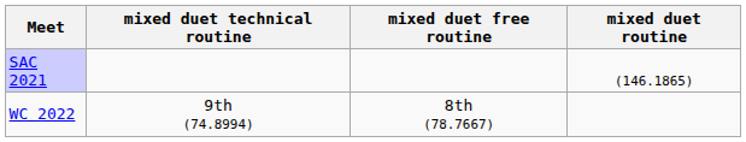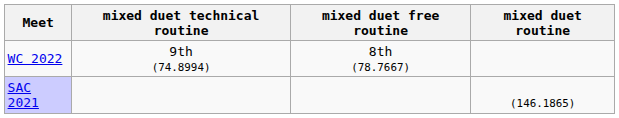rows swapped: SAC 2021 <-> WC 2022
